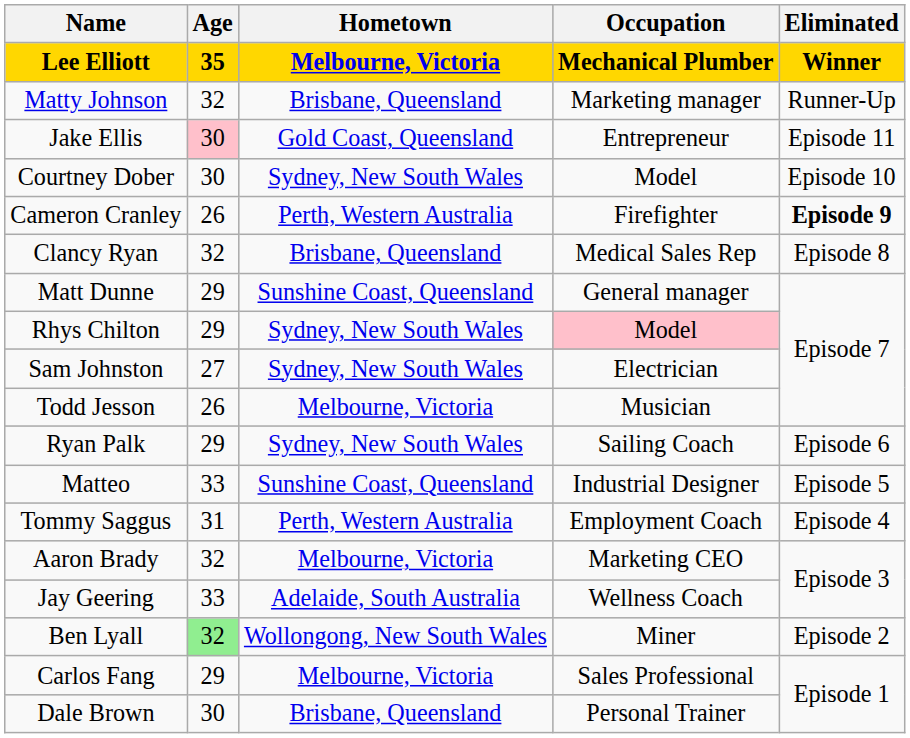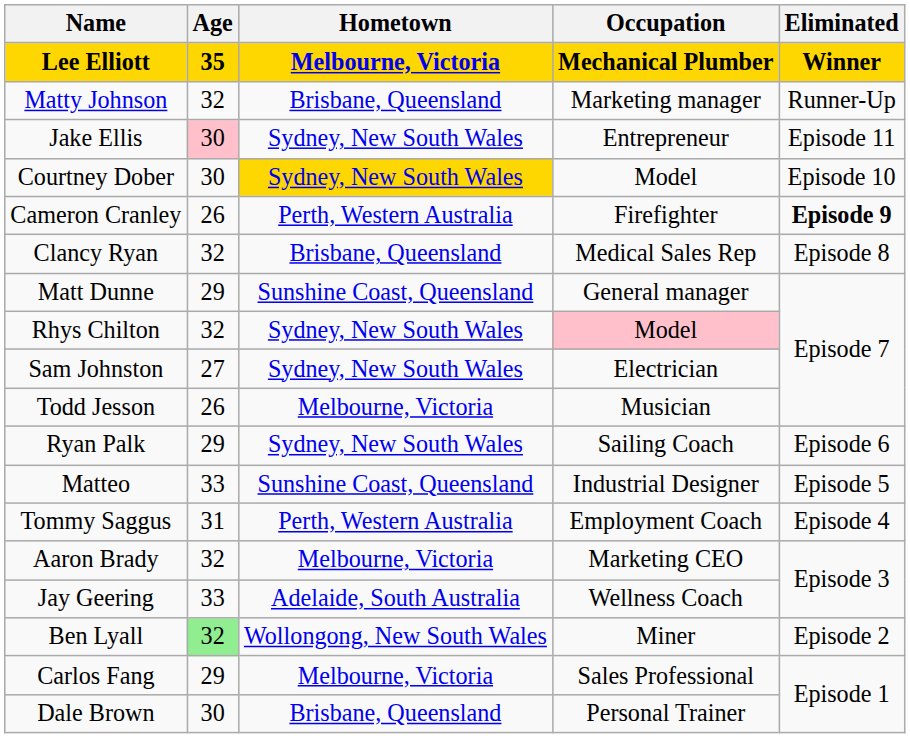Jake Ellis | Hometown: Gold Coast, Queensland -> Sydney, New South Wales
Courtney Dober | Hometown: no background -> gold background
Rhys Chilton | Age: 29 -> 32
